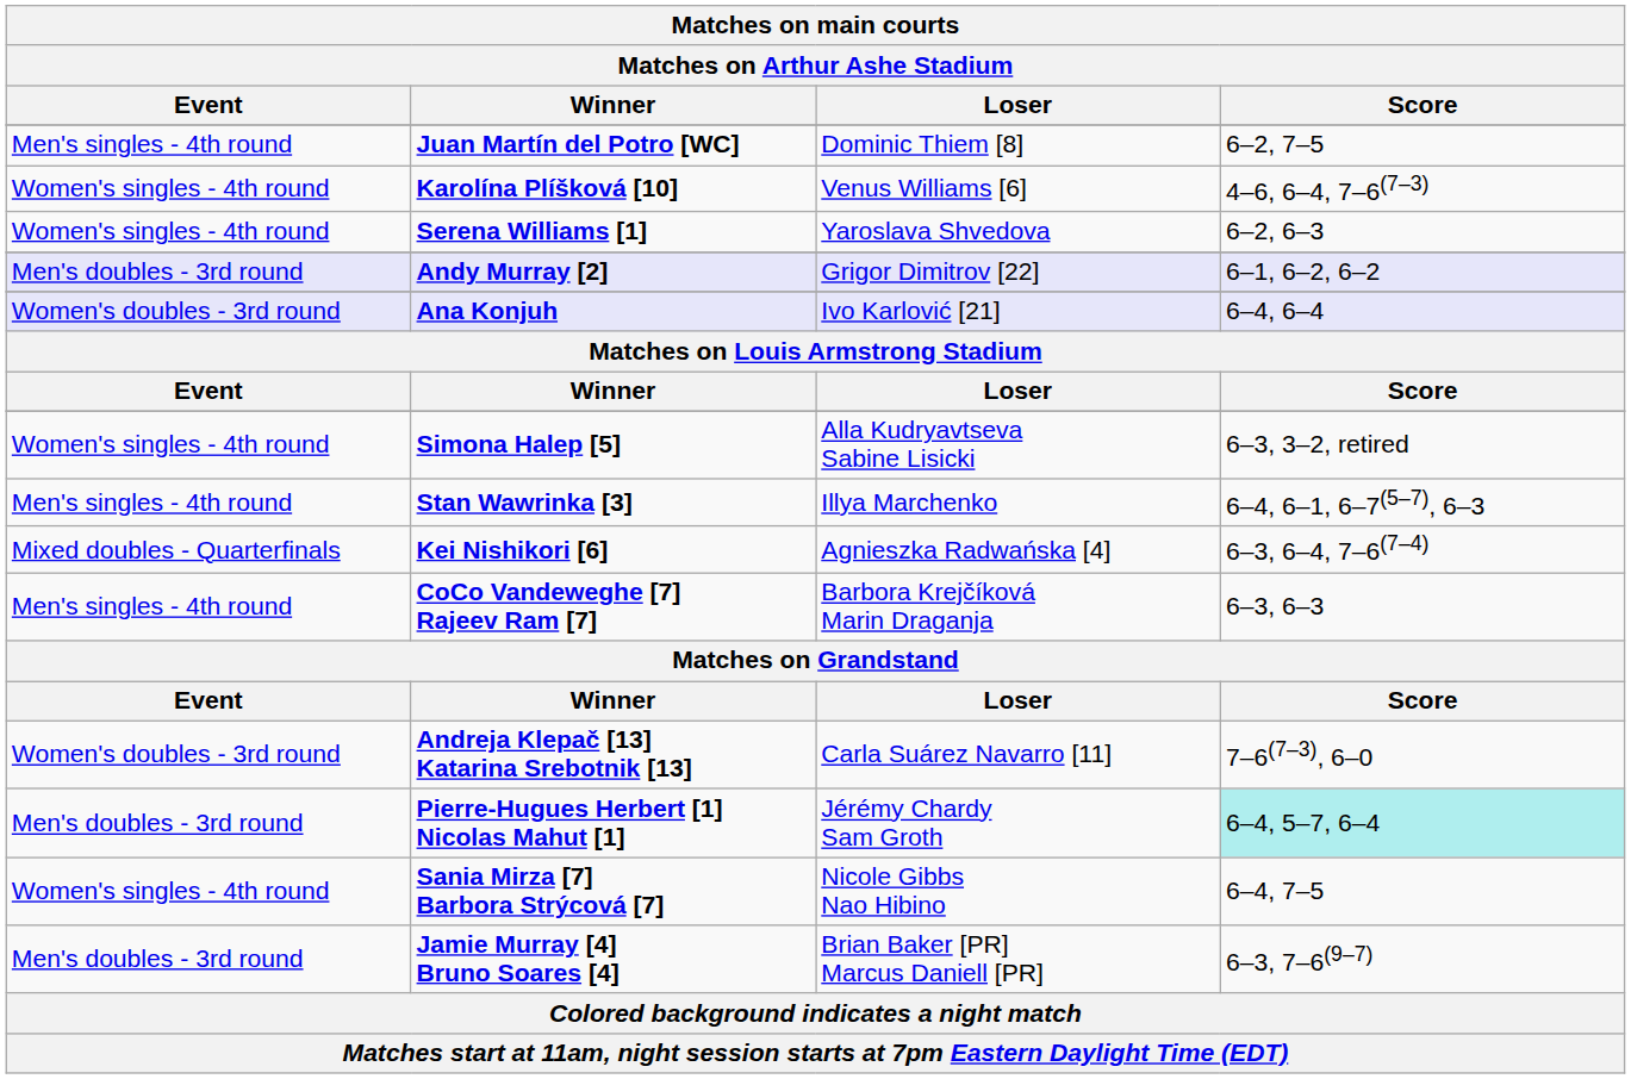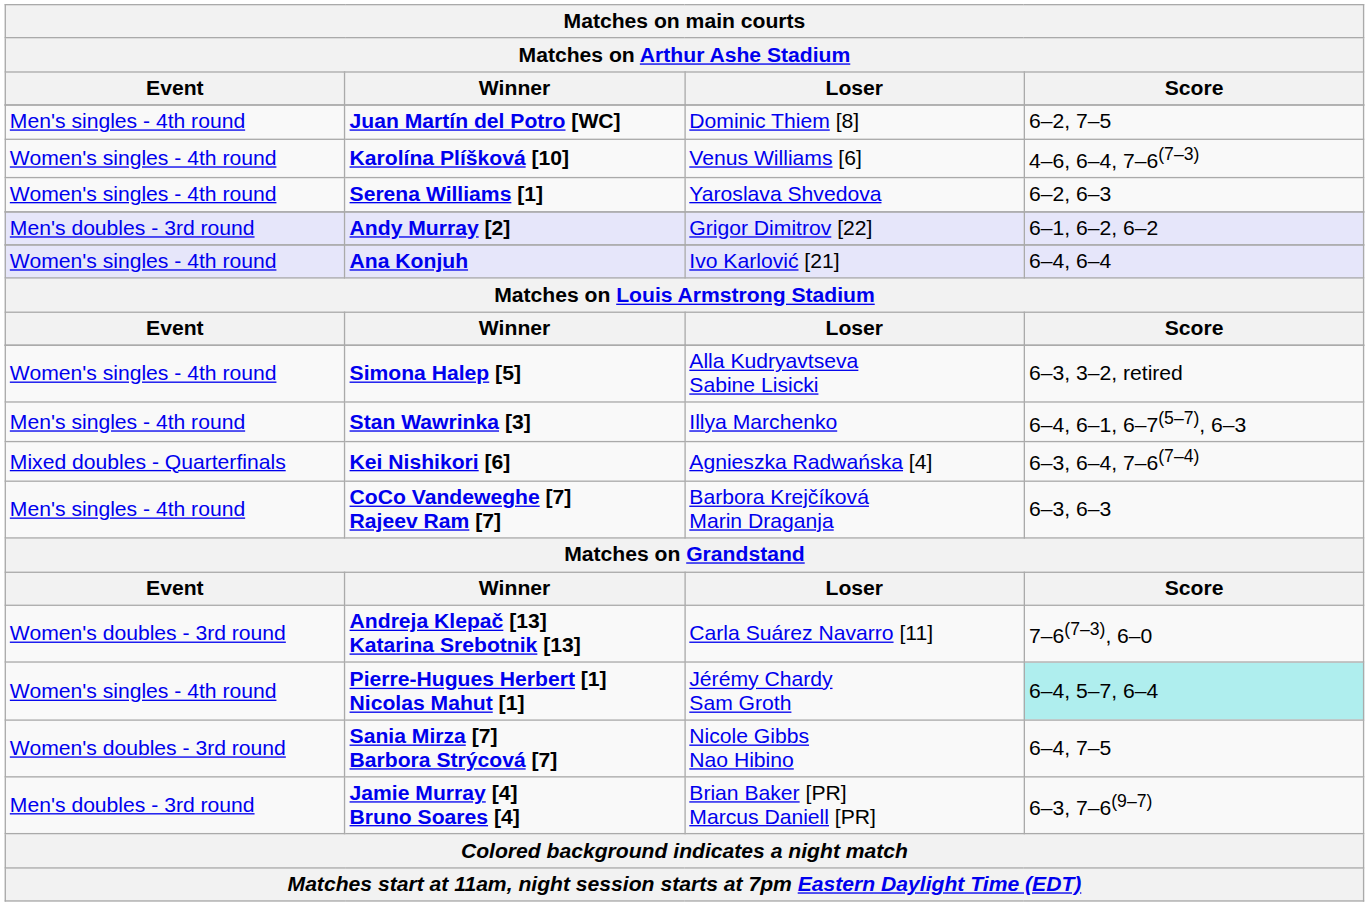Ana Konjuh | Event: Women's doubles - 3rd round -> Women's singles - 4th round
Pierre-Hugues Herbert [1] Nicolas Mahut [1] | Event: Men's doubles - 3rd round -> Women's singles - 4th round
Sania Mirza [7] Barbora Strýcová [7] | Event: Women's singles - 4th round -> Women's doubles - 3rd round
